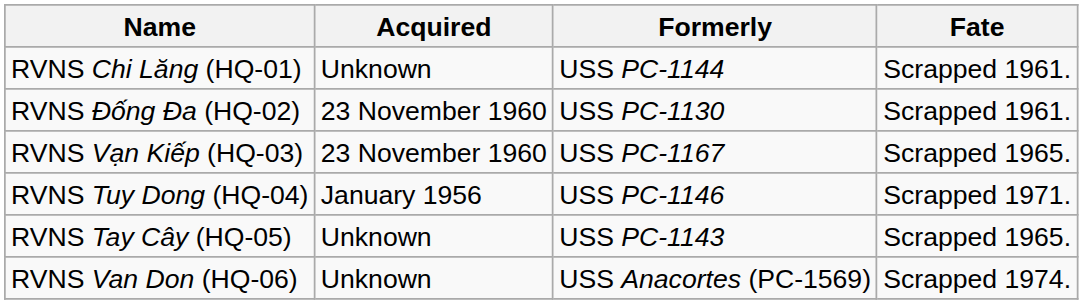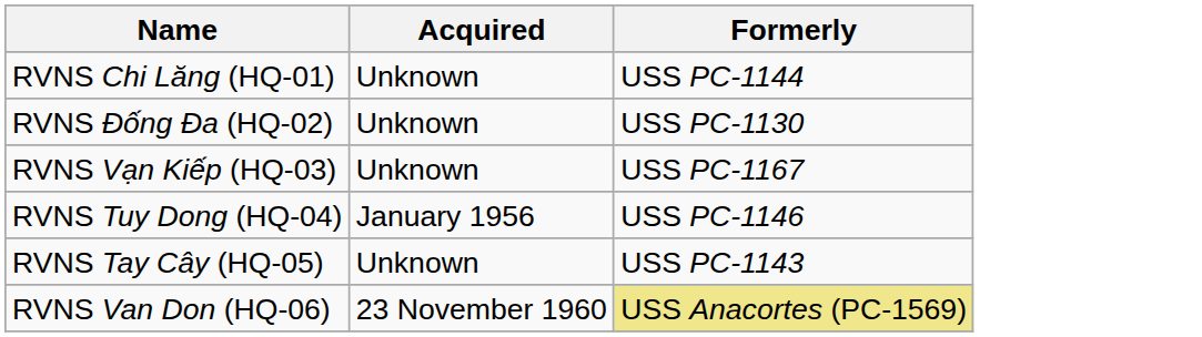- column: Fate | Scrapped 1961. | Scrapped 1961. | Scrapped 1965. | Scrapped 1971. | Scrapped 1965. | Scrapped 1974.
RVNS Đống Đa (HQ-02) | Acquired: 23 November 1960 -> Unknown
RVNS Vạn Kiếp (HQ-03) | Acquired: 23 November 1960 -> Unknown
RVNS Van Don (HQ-06) | Acquired: Unknown -> 23 November 1960
RVNS Van Don (HQ-06) | Formerly: no background -> khaki background
